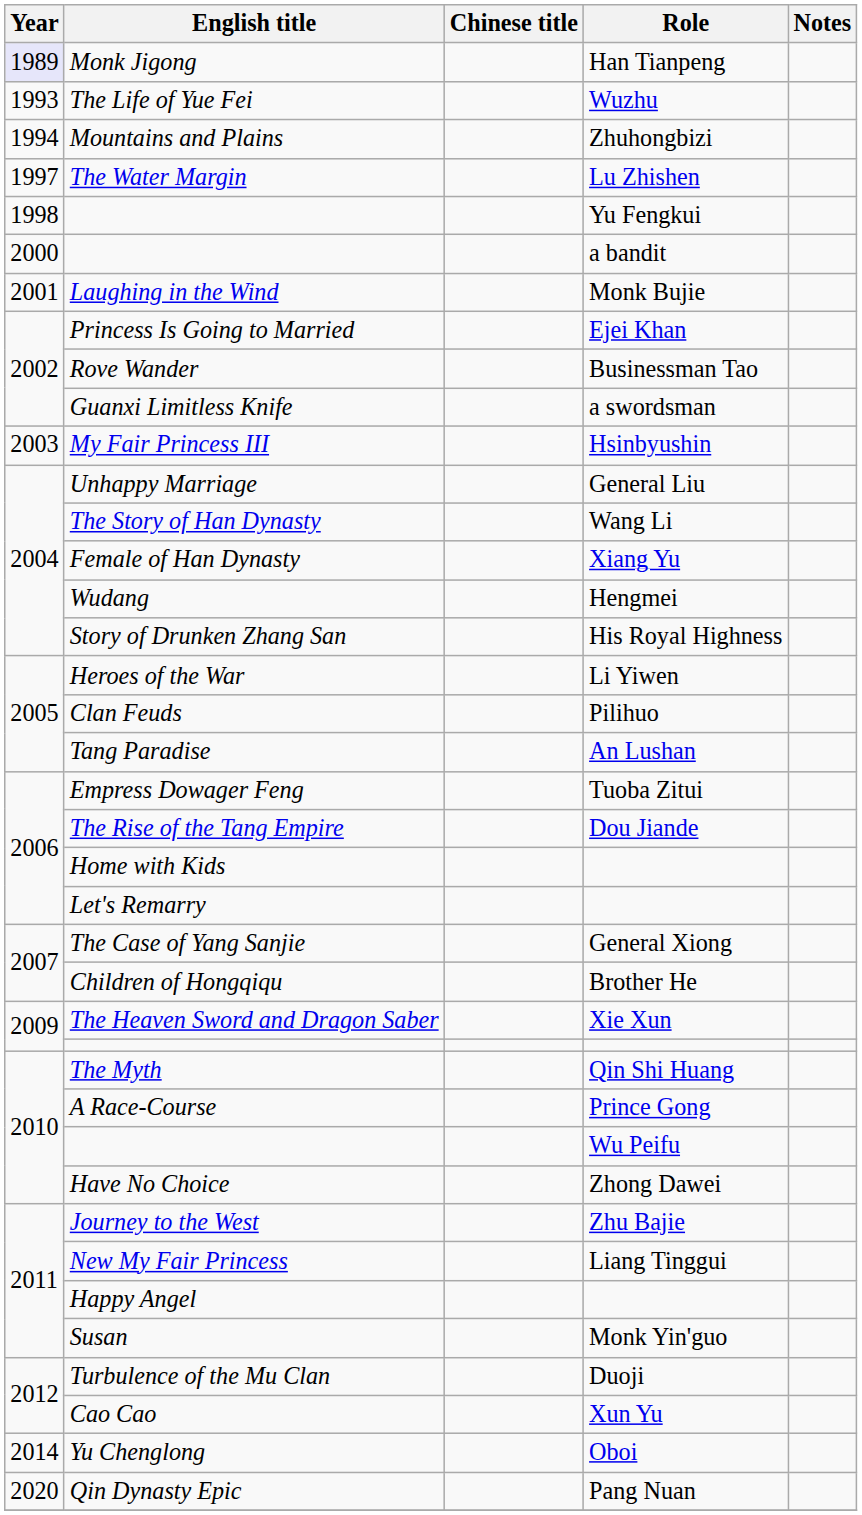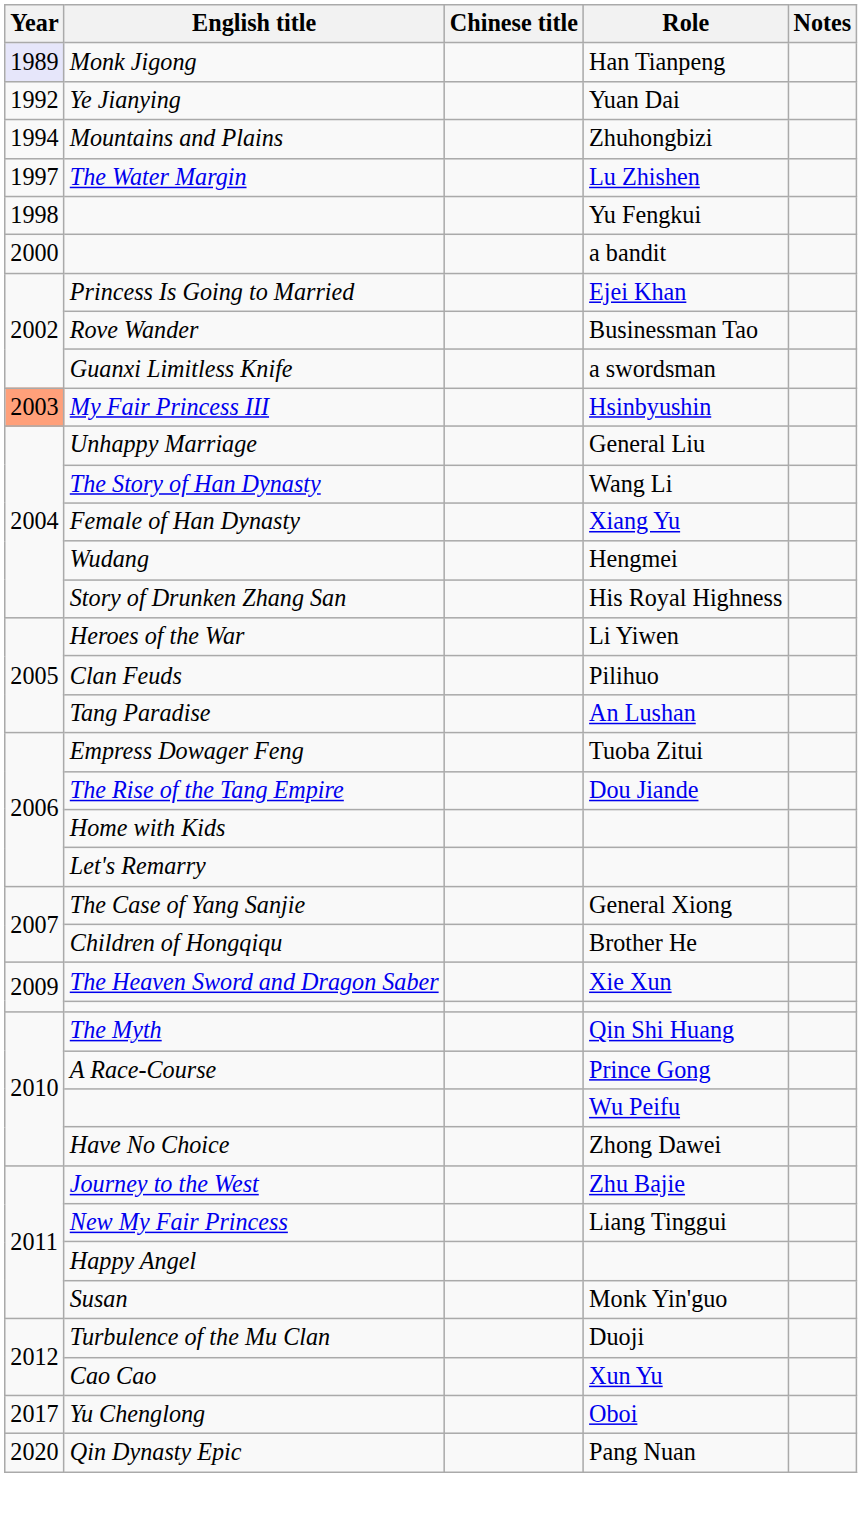+ row: 1992 | Ye Jianying | Yuan Dai
- row: 1993 | The Life of Yue Fei | Wuzhu
- row: 2001 | Laughing in the Wind | Monk Bujie
My Fair Princess III | Year: no background -> lightsalmon background
Yu Chenglong | Year: 2014 -> 2017
